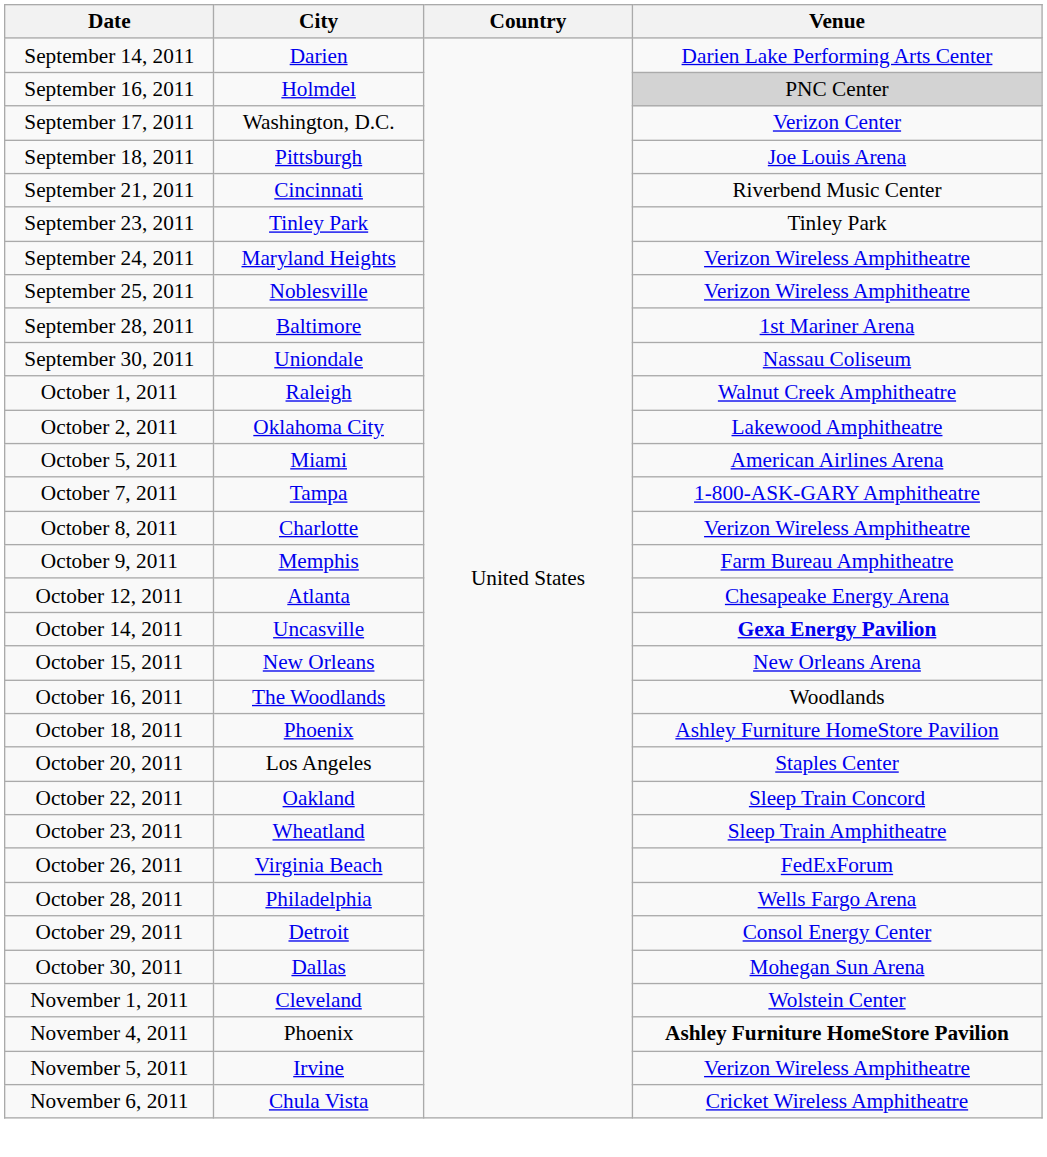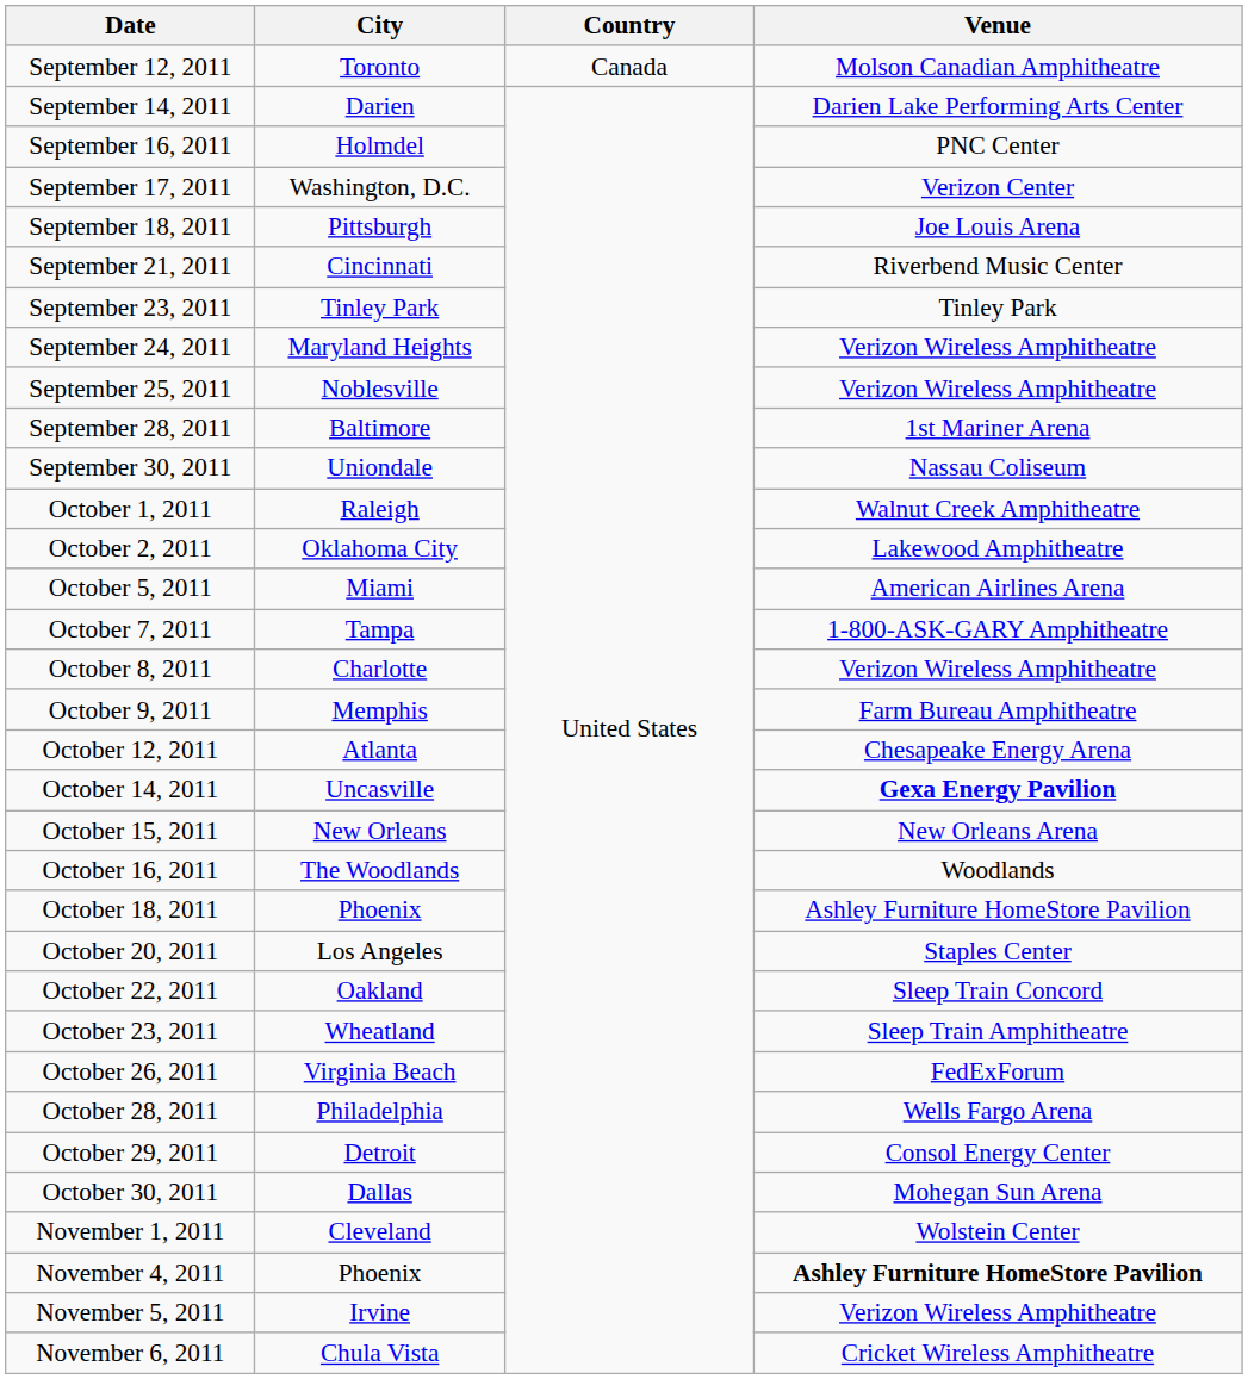+ row: September 12, 2011 | Toronto | Canada | Molson Canadian Amphitheatre
September 16, 2011 | Venue: lightgrey background -> no background
